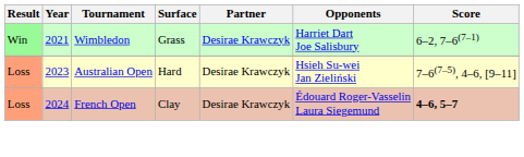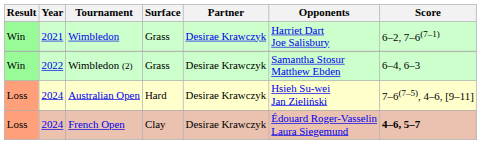+ row: Win | 2022 | Wimbledon (2) | Grass | Desirae Krawczyk | Samantha Stosur Matthew Ebden | 6–4, 6–3
Australian Open | Year: 2023 -> 2024
